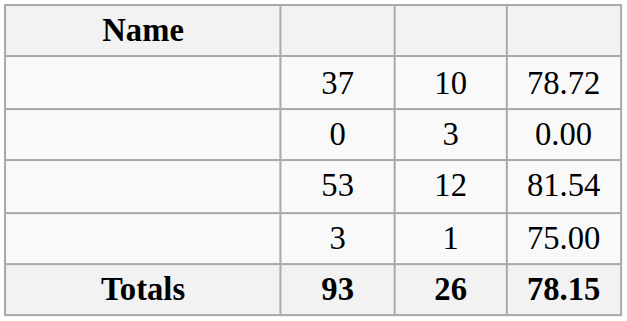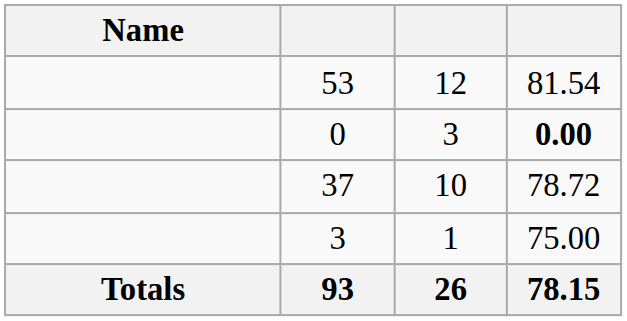rows swapped: 53 <-> 37
0 | column 4: normal -> bold
